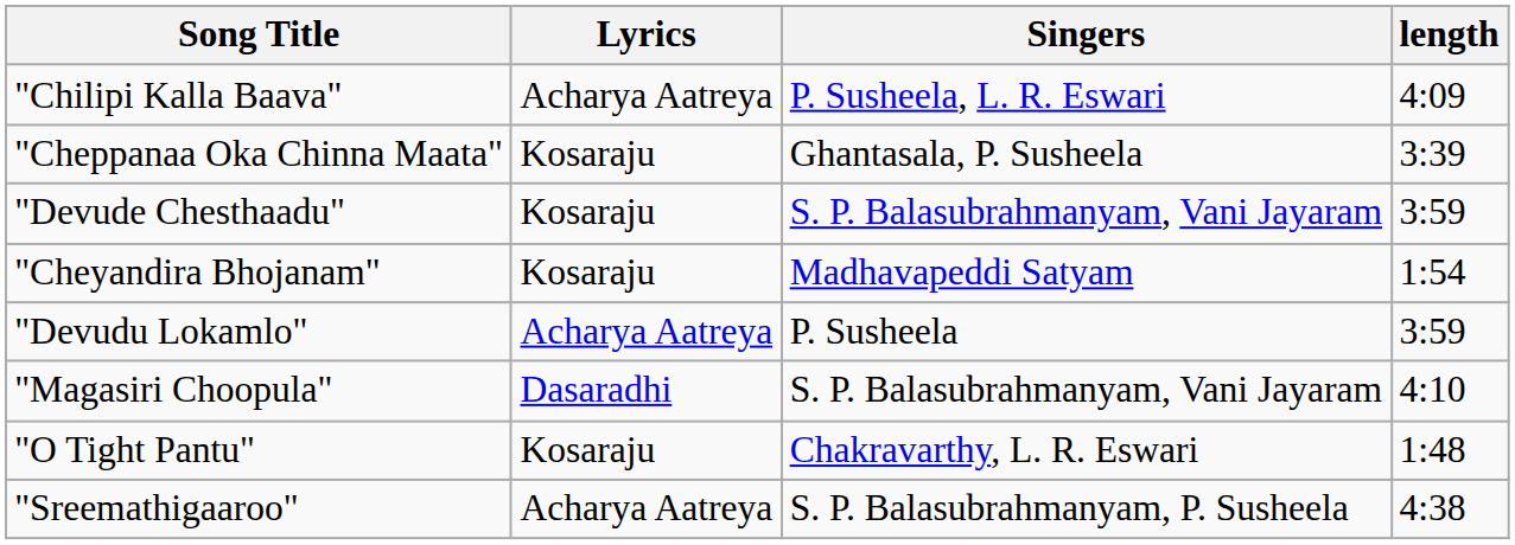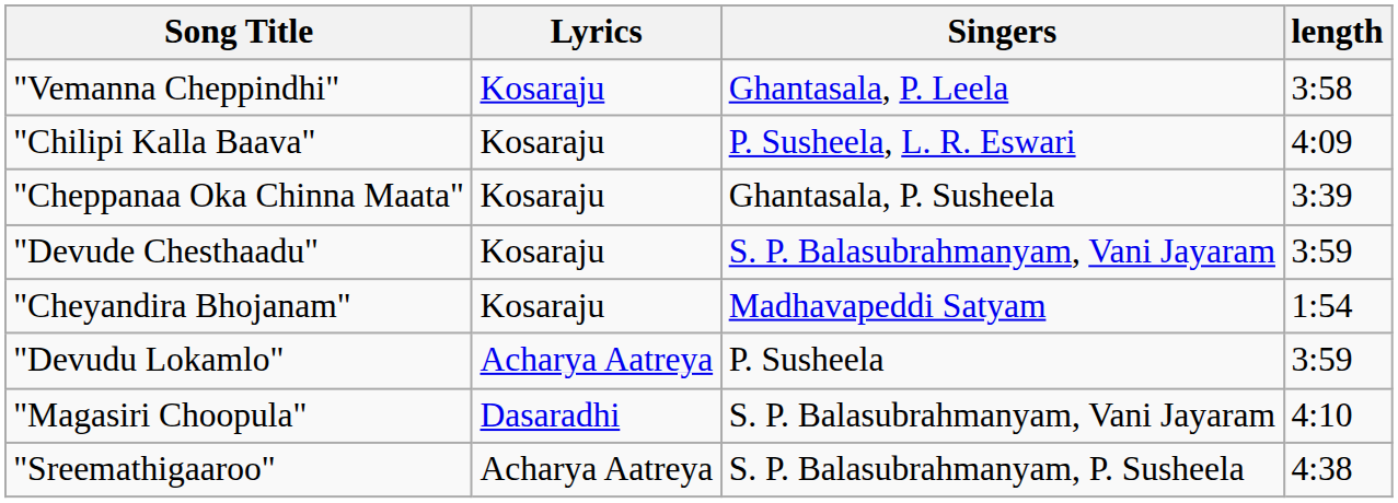+ row: "Vemanna Cheppindhi" | Kosaraju | Ghantasala, P. Leela | 3:58
"Chilipi Kalla Baava" | Lyrics: Acharya Aatreya -> Kosaraju
- row: "O Tight Pantu" | Kosaraju | Chakravarthy, L. R. Eswari | 1:48
